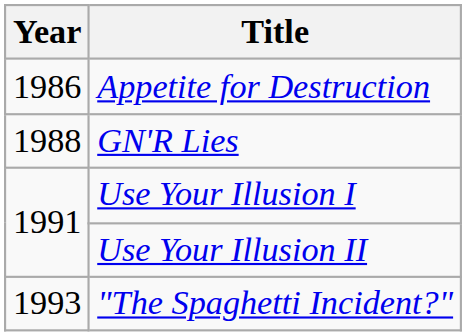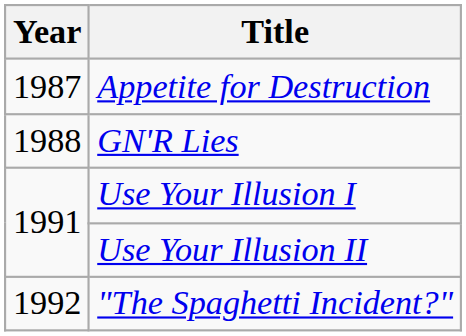Appetite for Destruction | Year: 1986 -> 1987
"The Spaghetti Incident?" | Year: 1993 -> 1992
